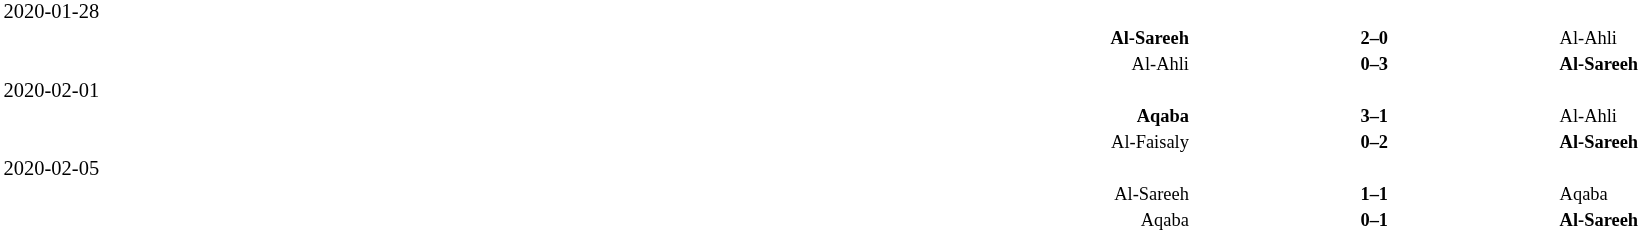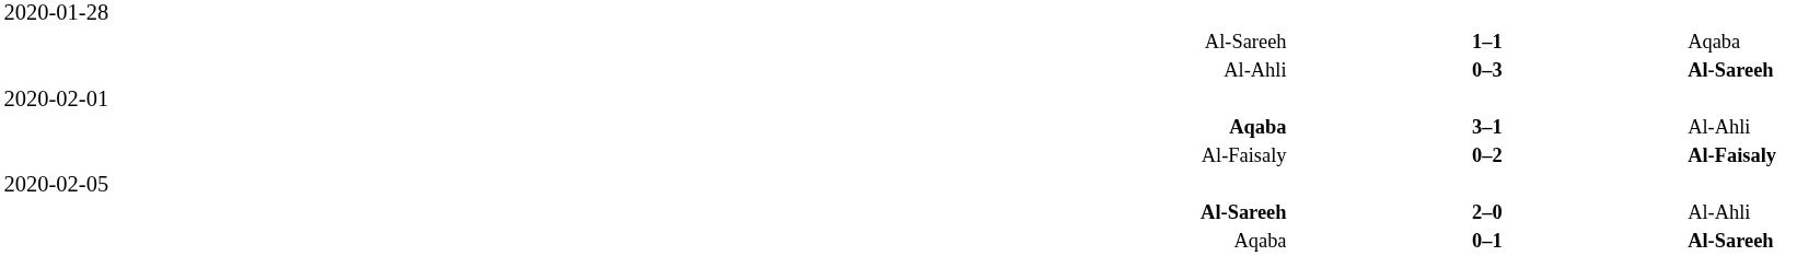rows swapped: 1–1 <-> 2–0
0–2 | column 3: Al-Sareeh -> Al-Faisaly
